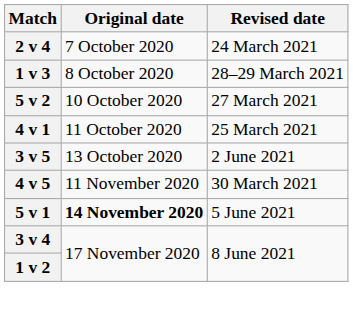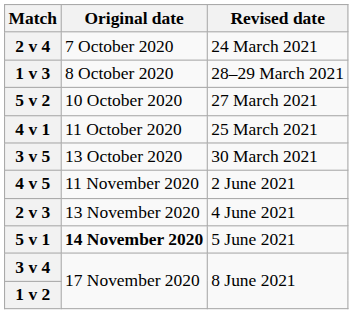3 v 5 | Revised date: 2 June 2021 -> 30 March 2021
4 v 5 | Revised date: 30 March 2021 -> 2 June 2021
+ row: 2 v 3 | 13 November 2020 | 4 June 2021
